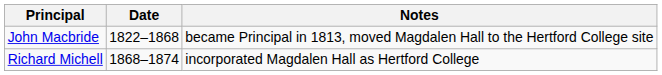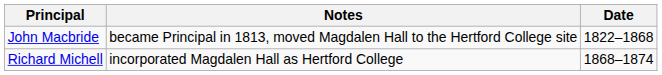columns swapped: Date <-> Notes
